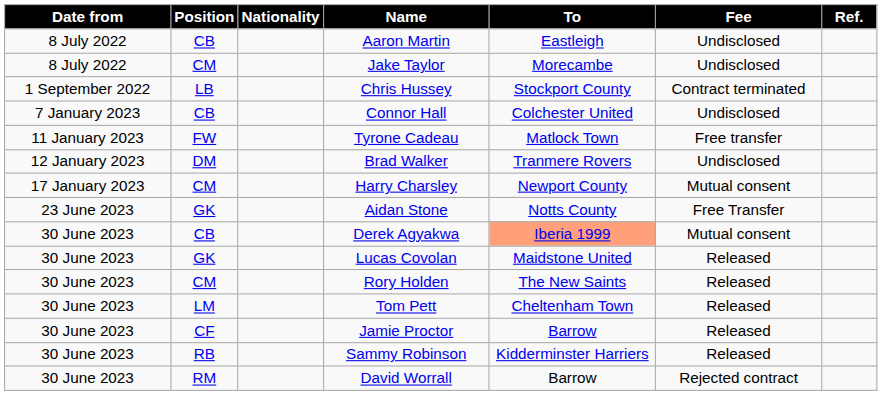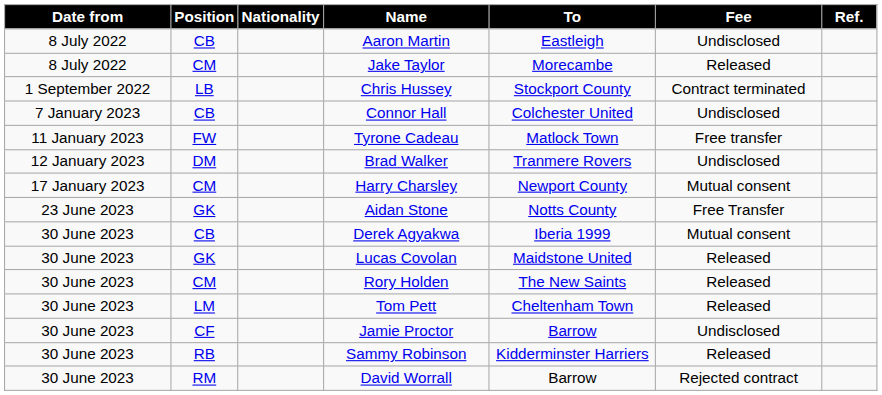Jake Taylor | Fee: Undisclosed -> Released
Derek Agyakwa | To: lightsalmon background -> no background
Jamie Proctor | Fee: Released -> Undisclosed
